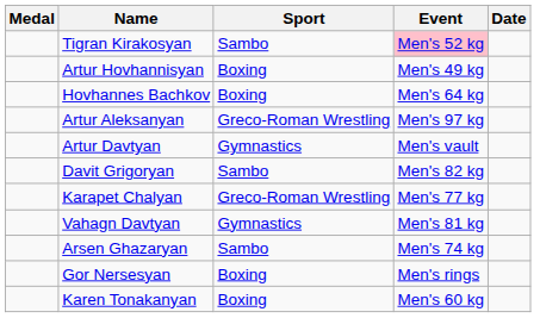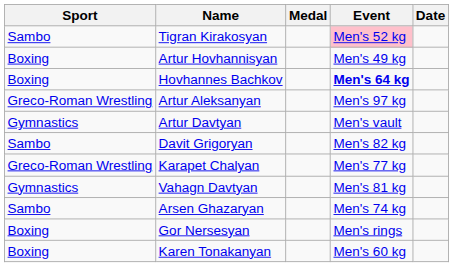columns swapped: Medal <-> Sport
Hovhannes Bachkov | Event: normal -> bold
